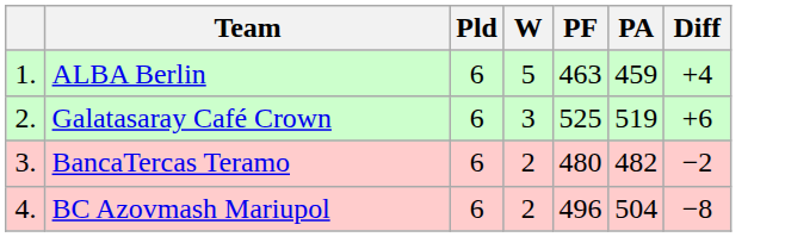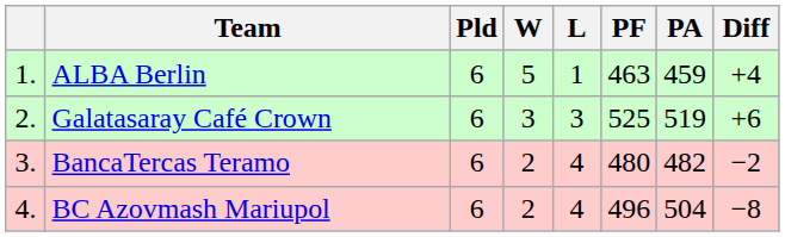+ column: L | 1 | 3 | 4 | 4
